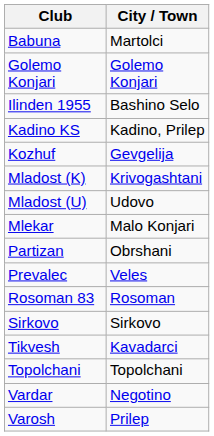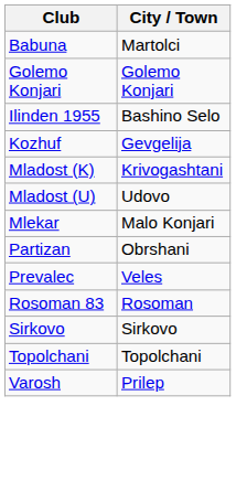- row: Kadino KS | Kadino, Prilep
- row: Tikvesh | Kavadarci
- row: Vardar | Negotino
